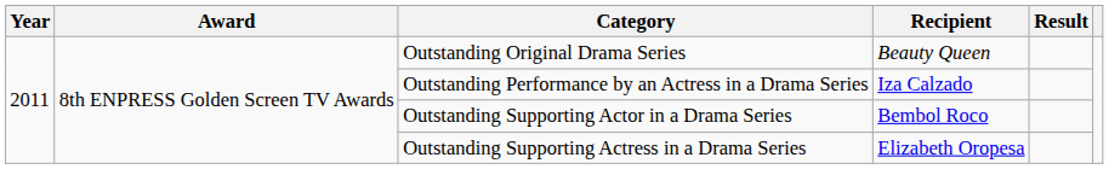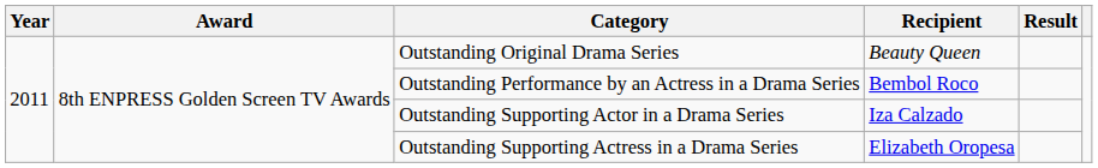Outstanding Performance by an Actress in a Drama Series | Recipient: Iza Calzado -> Bembol Roco
Outstanding Supporting Actor in a Drama Series | Recipient: Bembol Roco -> Iza Calzado
